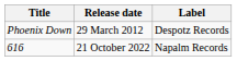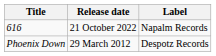rows swapped: Phoenix Down <-> 616
